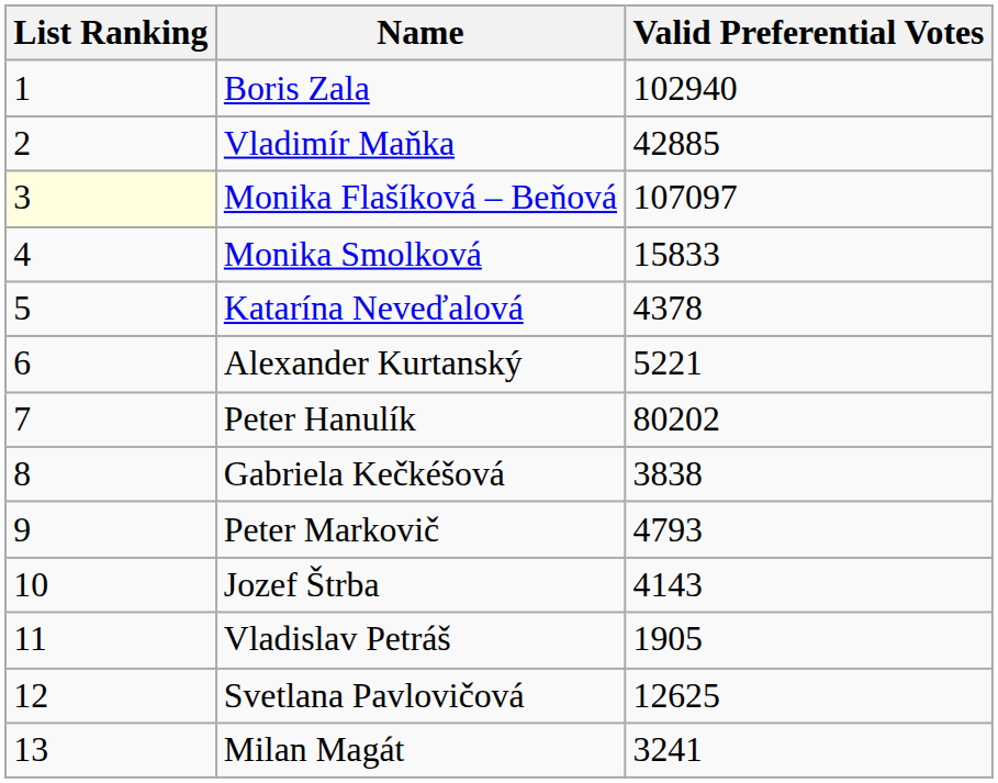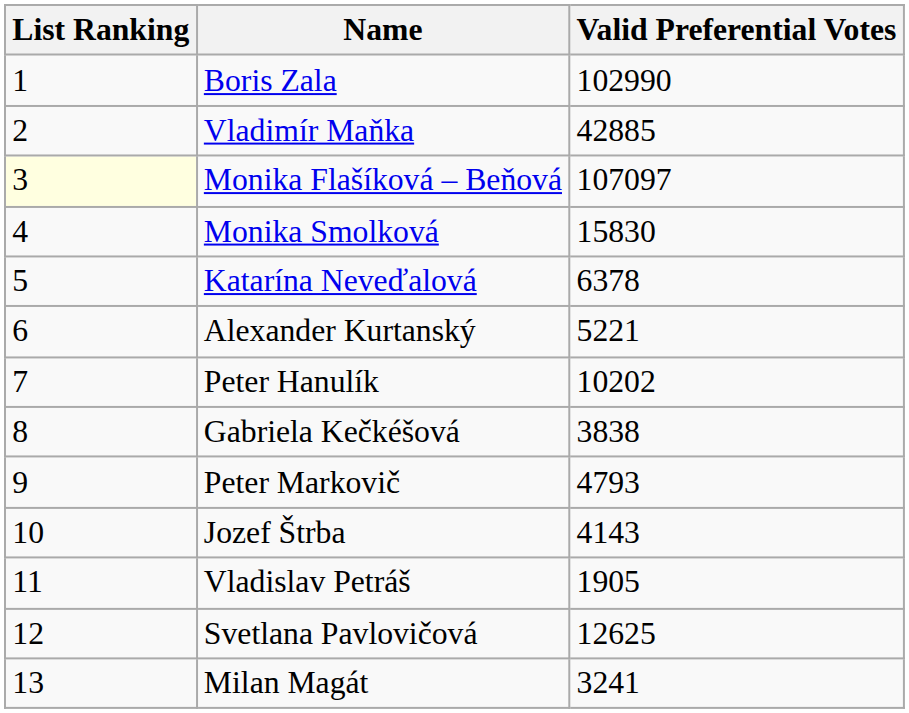Boris Zala | Valid Preferential Votes: 102940 -> 102990
Monika Smolková | Valid Preferential Votes: 15833 -> 15830
Katarína Neveďalová | Valid Preferential Votes: 4378 -> 6378
Peter Hanulík | Valid Preferential Votes: 80202 -> 10202
